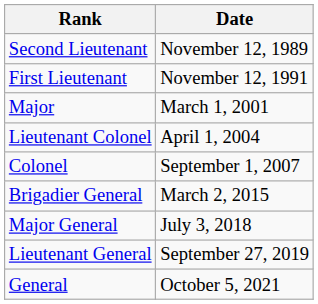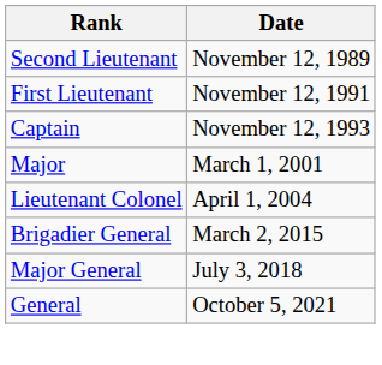+ row: Captain | November 12, 1993
- row: Colonel | September 1, 2007
- row: Lieutenant General | September 27, 2019
